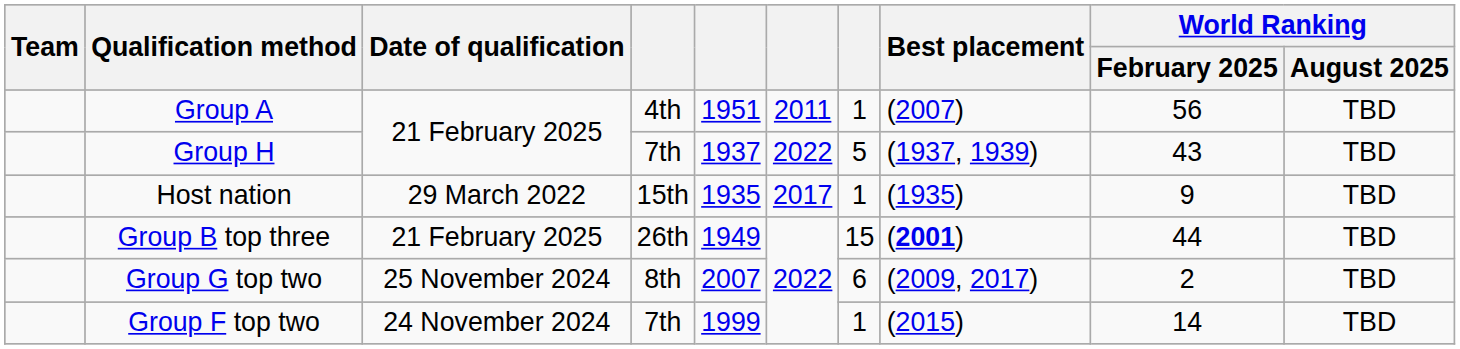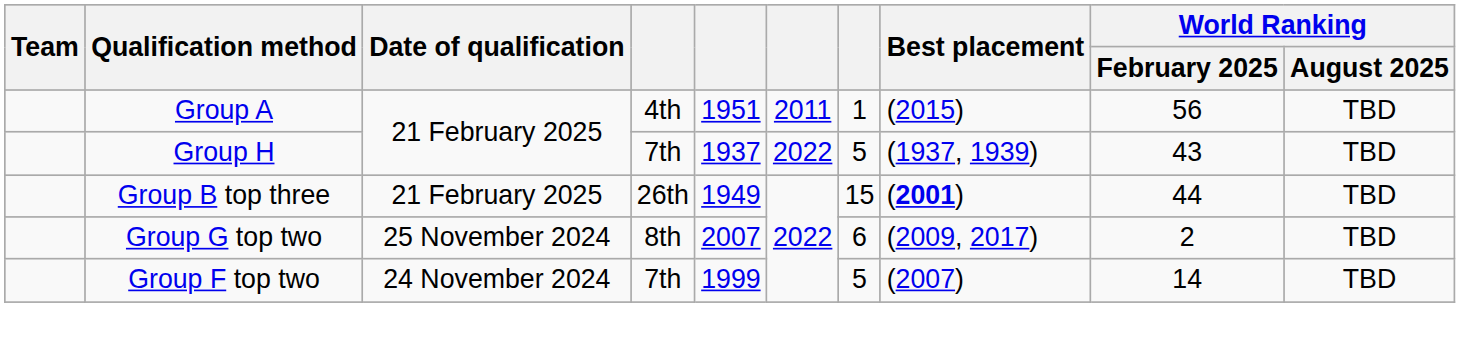Group A | Best placement: (2007) -> (2015)
- row: Host nation | 29 March 2022 | 15th | 1935 | 2017 | 1 | (1935) | 9 | TBD
Group F top two | column 7: 1 -> 5
Group F top two | Best placement: (2015) -> (2007)
